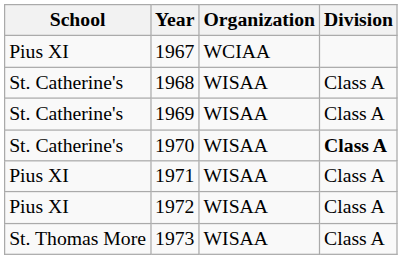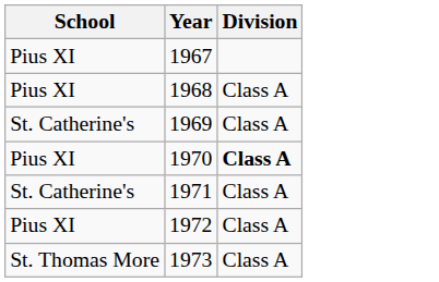- column: Organization | WCIAA | WISAA | WISAA | WISAA | WISAA | WISAA | WISAA
1968 | School: St. Catherine's -> Pius XI
1970 | School: St. Catherine's -> Pius XI
1971 | School: Pius XI -> St. Catherine's
